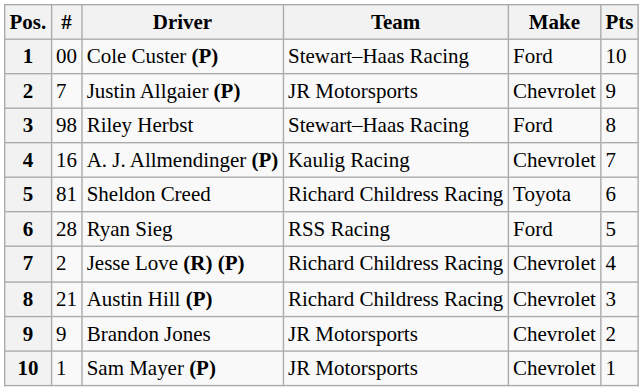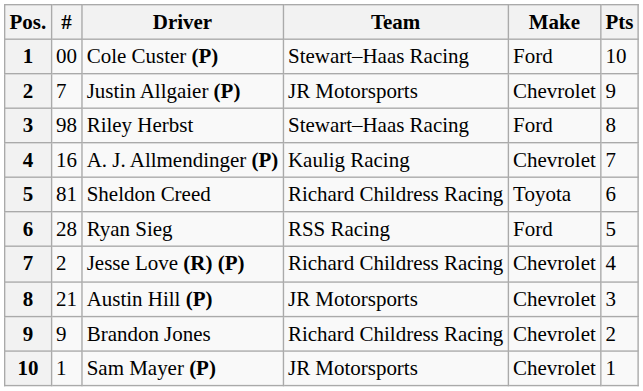Austin Hill (P) | Team: Richard Childress Racing -> JR Motorsports
Brandon Jones | Team: JR Motorsports -> Richard Childress Racing
